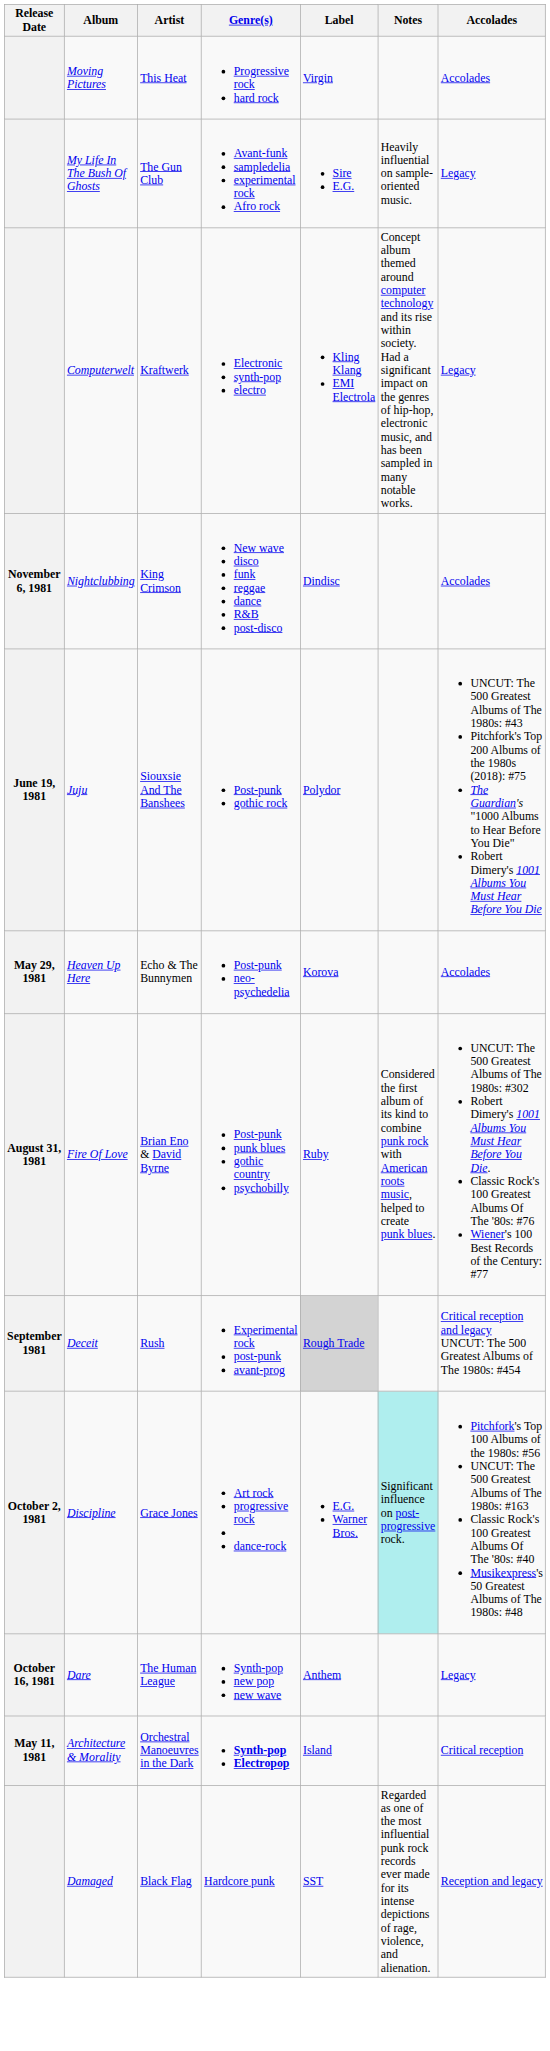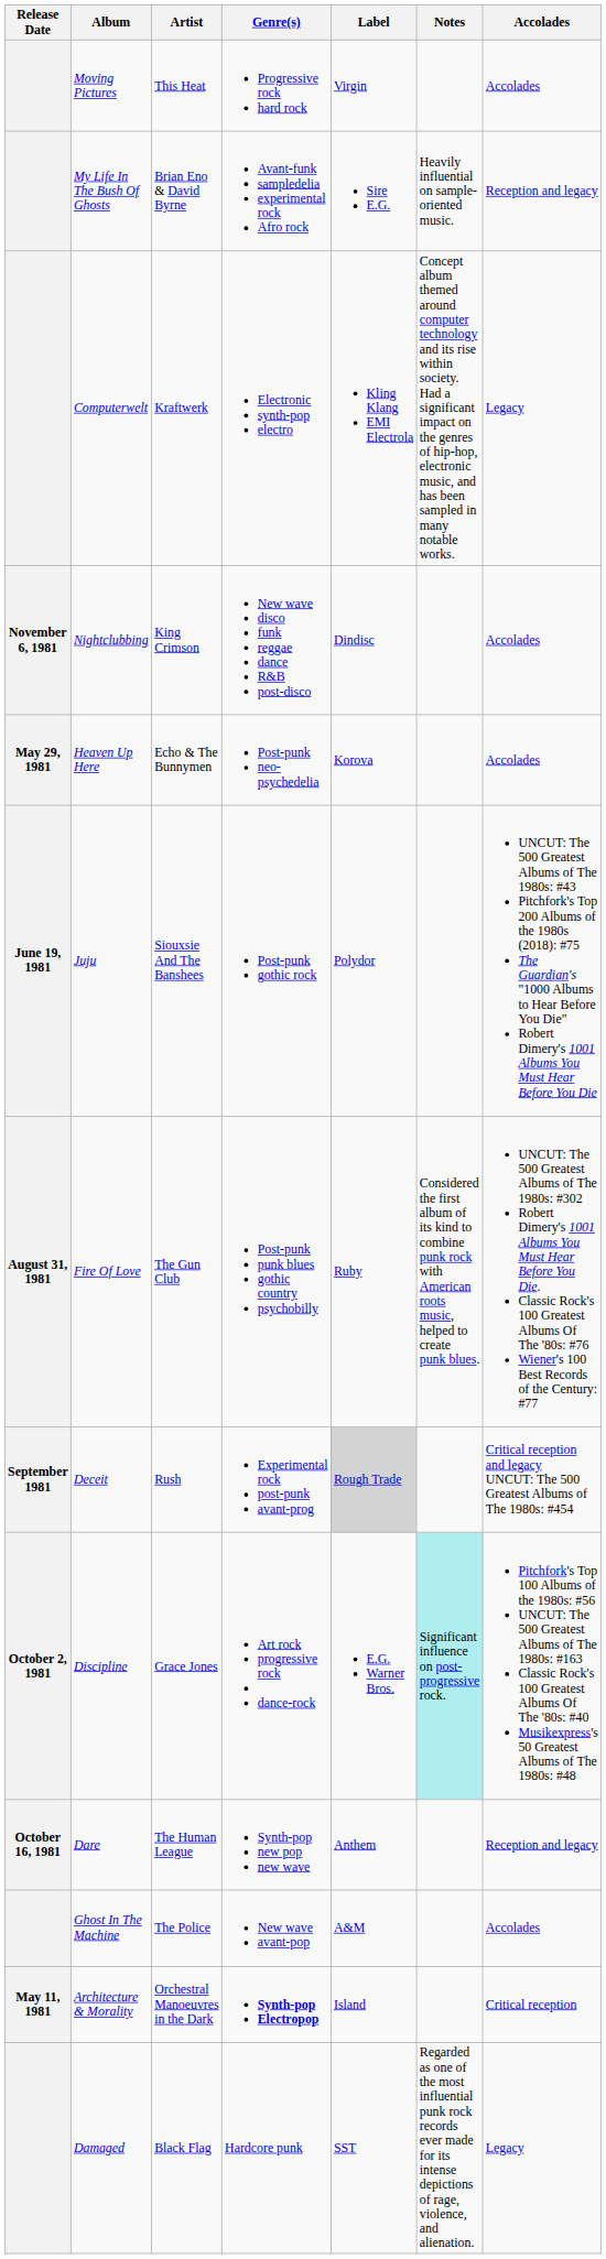My Life In The Bush Of Ghosts | Artist: The Gun Club -> Brian Eno & David Byrne
My Life In The Bush Of Ghosts | Accolades: Legacy -> Reception and legacy
rows swapped: Heaven Up Here <-> Juju
Fire Of Love | Artist: Brian Eno & David Byrne -> The Gun Club
Dare | Accolades: Legacy -> Reception and legacy
+ row: Ghost In The Machine | The Police | New wave avant-pop | A&M | Accolades
Damaged | Accolades: Reception and legacy -> Legacy
